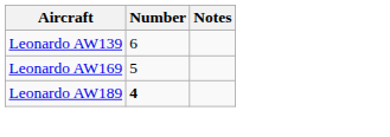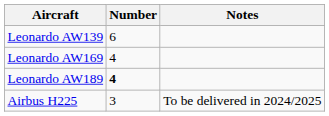Leonardo AW169 | Number: 5 -> 4
+ row: Airbus H225 | 3 | To be delivered in 2024/2025
